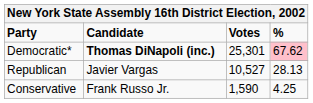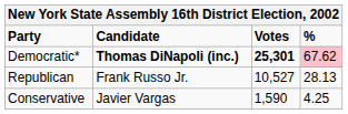Democratic* | Votes: normal -> bold
Republican | Candidate: Javier Vargas -> Frank Russo Jr.
Conservative | Candidate: Frank Russo Jr. -> Javier Vargas
